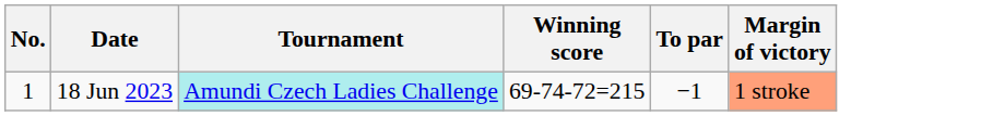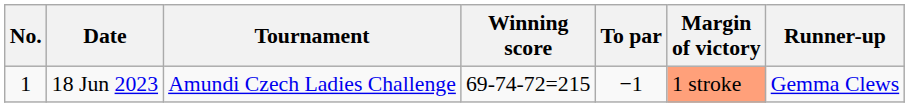+ column: Runner-up | Gemma Clews
18 Jun 2023 | Tournament: paleturquoise background -> no background
